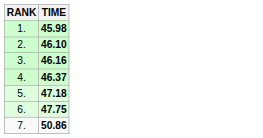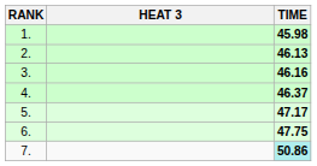+ column: HEAT 3
2. | TIME: 46.10 -> 46.13
5. | TIME: 47.18 -> 47.17
7. | TIME: no background -> paleturquoise background
